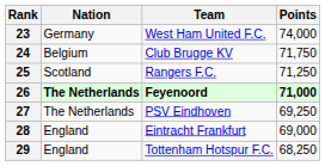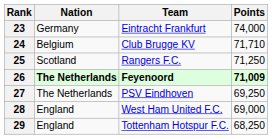23 | Team: West Ham United F.C. -> Eintracht Frankfurt
24 | Points: 71,750 -> 71,710
26 | Points: 71,000 -> 71,009
28 | Team: Eintracht Frankfurt -> West Ham United F.C.
